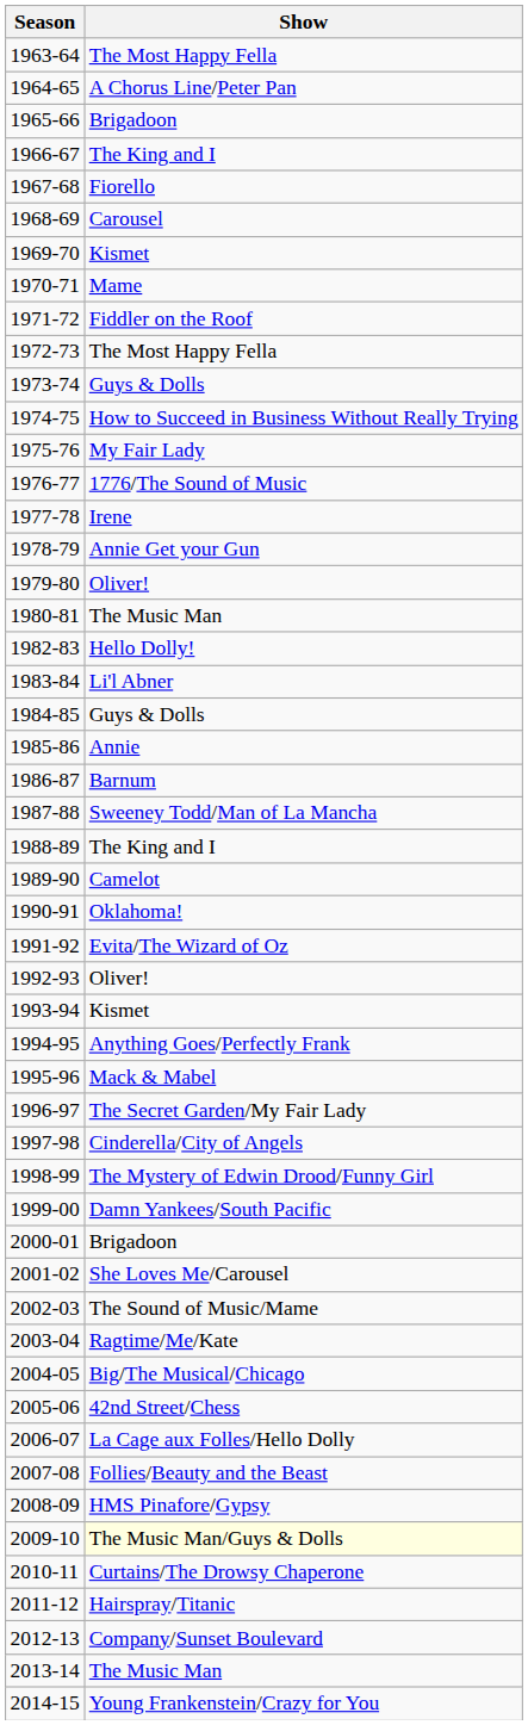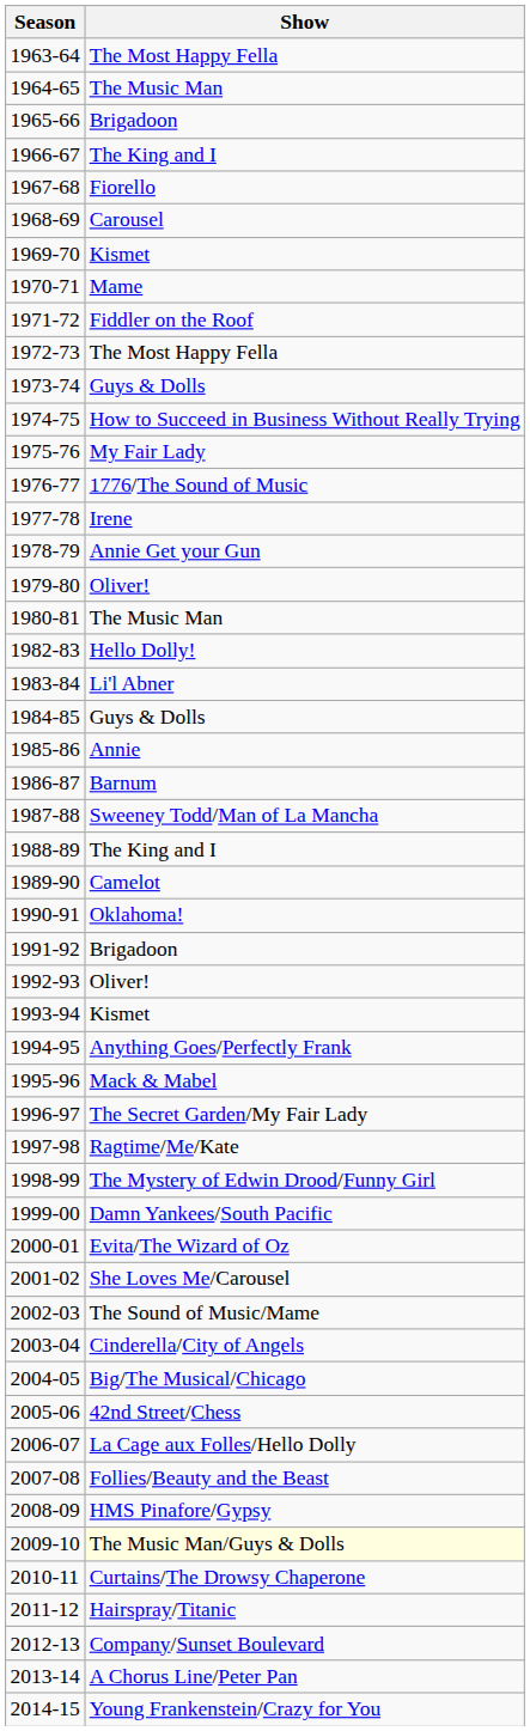1964-65 | Show: A Chorus Line/Peter Pan -> The Music Man
1991-92 | Show: Evita/The Wizard of Oz -> Brigadoon
1997-98 | Show: Cinderella/City of Angels -> Ragtime/Me/Kate
2000-01 | Show: Brigadoon -> Evita/The Wizard of Oz
2003-04 | Show: Ragtime/Me/Kate -> Cinderella/City of Angels
2013-14 | Show: The Music Man -> A Chorus Line/Peter Pan
